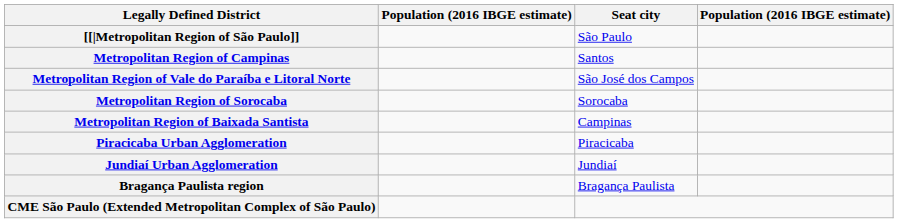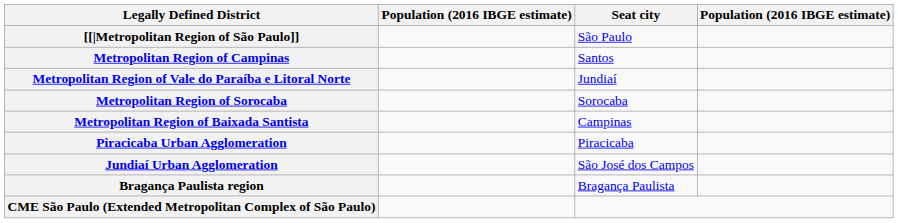Metropolitan Region of Vale do Paraíba e Litoral Norte | Seat city: São José dos Campos -> Jundiaí
Jundiaí Urban Agglomeration | Seat city: Jundiaí -> São José dos Campos
